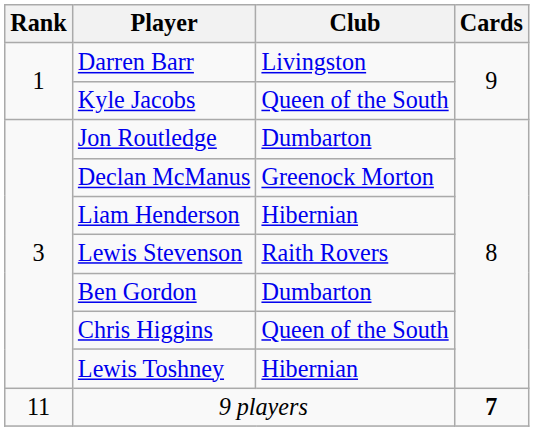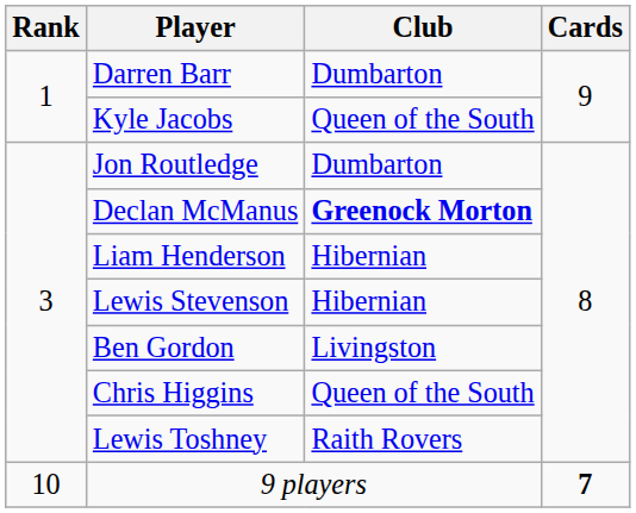Darren Barr | Club: Livingston -> Dumbarton
Declan McManus | Club: normal -> bold
Lewis Stevenson | Club: Raith Rovers -> Hibernian
Ben Gordon | Club: Dumbarton -> Livingston
Lewis Toshney | Club: Hibernian -> Raith Rovers
9 players | Rank: 11 -> 10
